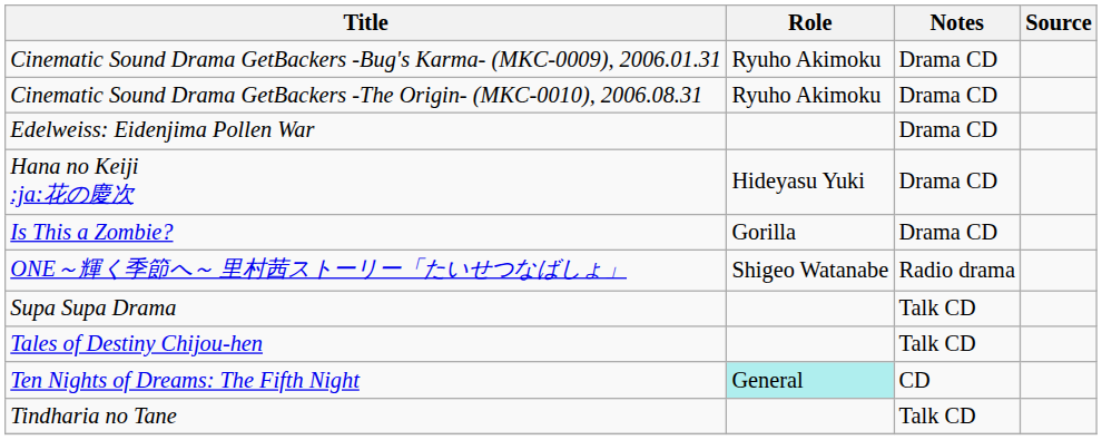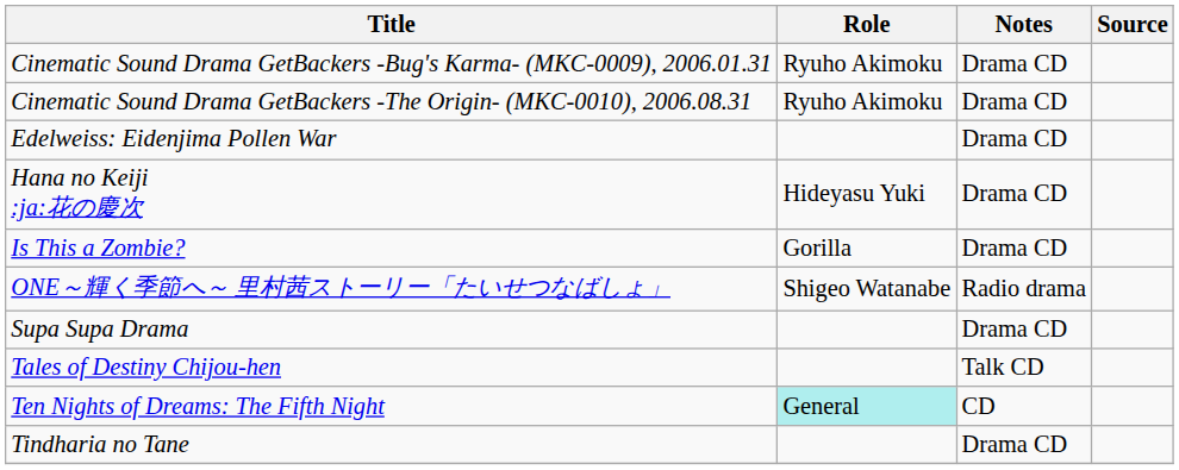Supa Supa Drama | Notes: Talk CD -> Drama CD
Tindharia no Tane | Notes: Talk CD -> Drama CD
